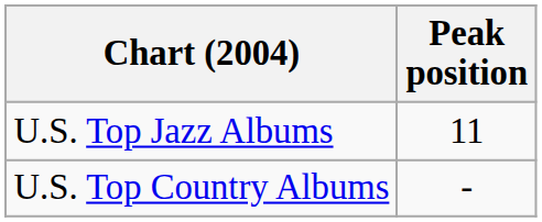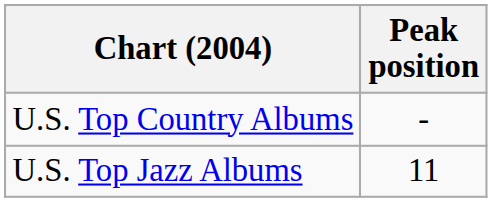rows swapped: U.S. Top Country Albums <-> U.S. Top Jazz Albums
